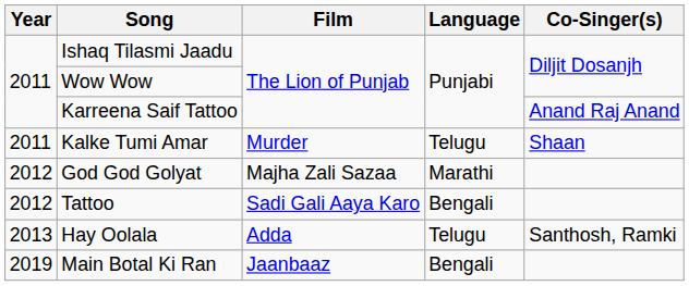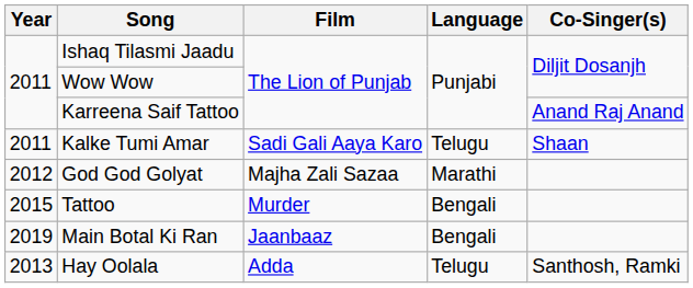Kalke Tumi Amar | Film: Murder -> Sadi Gali Aaya Karo
Tattoo | Year: 2012 -> 2015
Tattoo | Film: Sadi Gali Aaya Karo -> Murder
rows swapped: Hay Oolala <-> Main Botal Ki Ran
